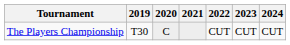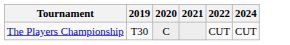- column: 2023 | CUT
